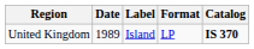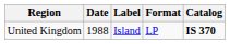United Kingdom | Date: 1989 -> 1988
